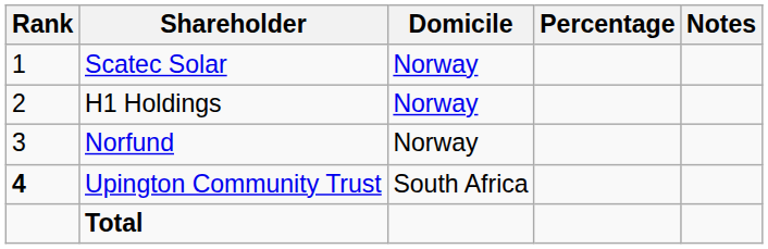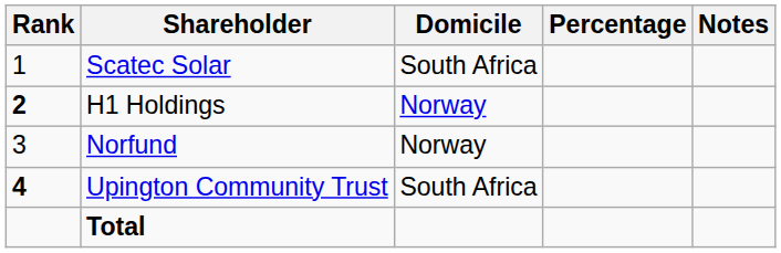Scatec Solar | Domicile: Norway -> South Africa
H1 Holdings | Rank: normal -> bold
